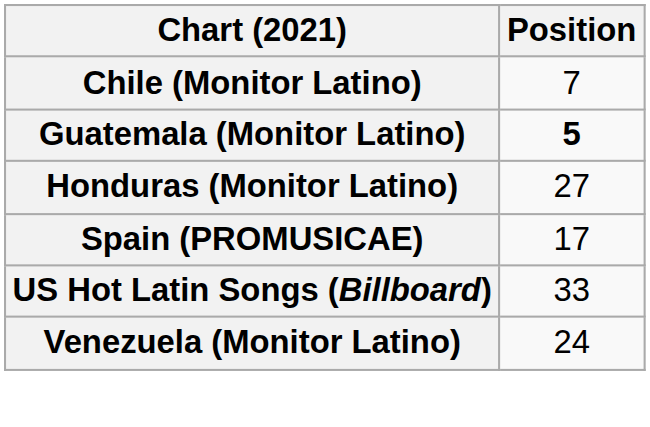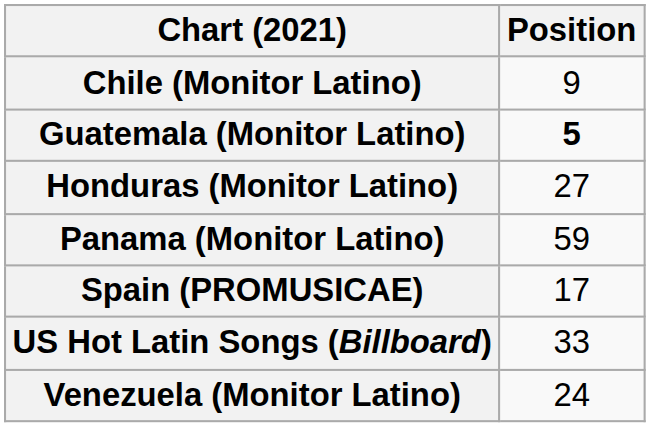Chile (Monitor Latino) | Position: 7 -> 9
+ row: Panama (Monitor Latino) | 59
